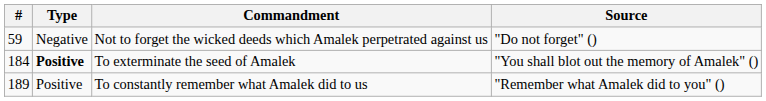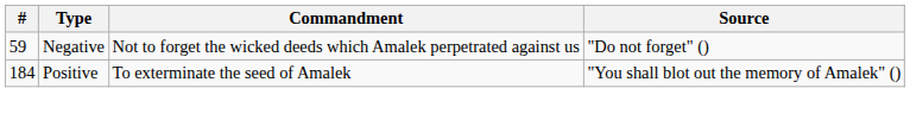To exterminate the seed of Amalek | Type: bold -> normal
- row: 189 | Positive | To constantly remember what Amalek did to us | "Remember what Amalek did to you" ()
